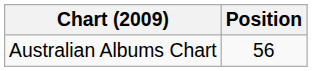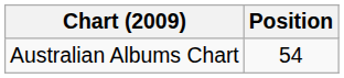Australian Albums Chart | Position: 56 -> 54
